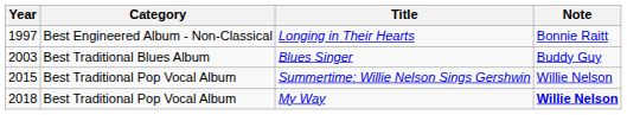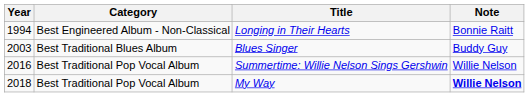Longing in Their Hearts | Year: 1997 -> 1994
Summertime: Willie Nelson Sings Gershwin | Year: 2015 -> 2016
